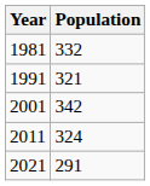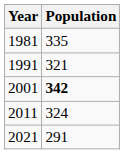1981 | Population: 332 -> 335
2001 | Population: normal -> bold
